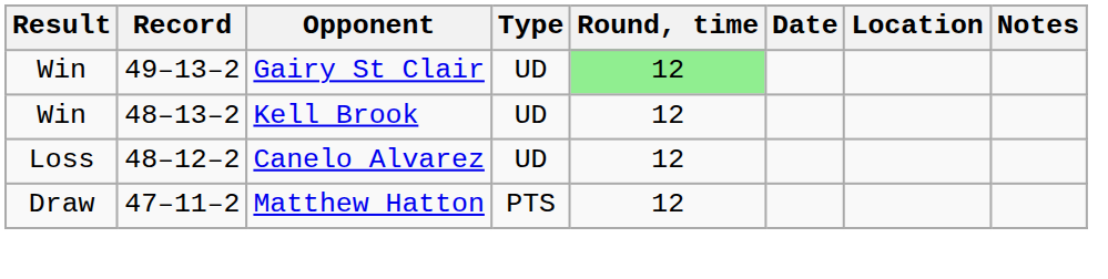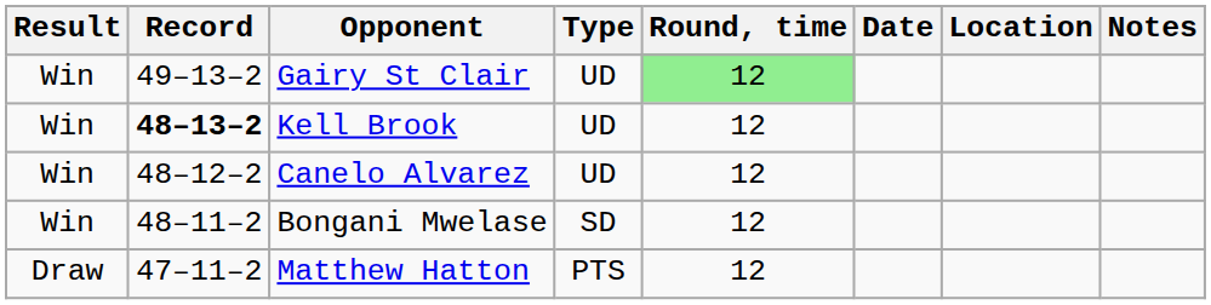Kell Brook | Record: normal -> bold
Canelo Alvarez | Result: Loss -> Win
+ row: Win | 48–11–2 | Bongani Mwelase | SD | 12
